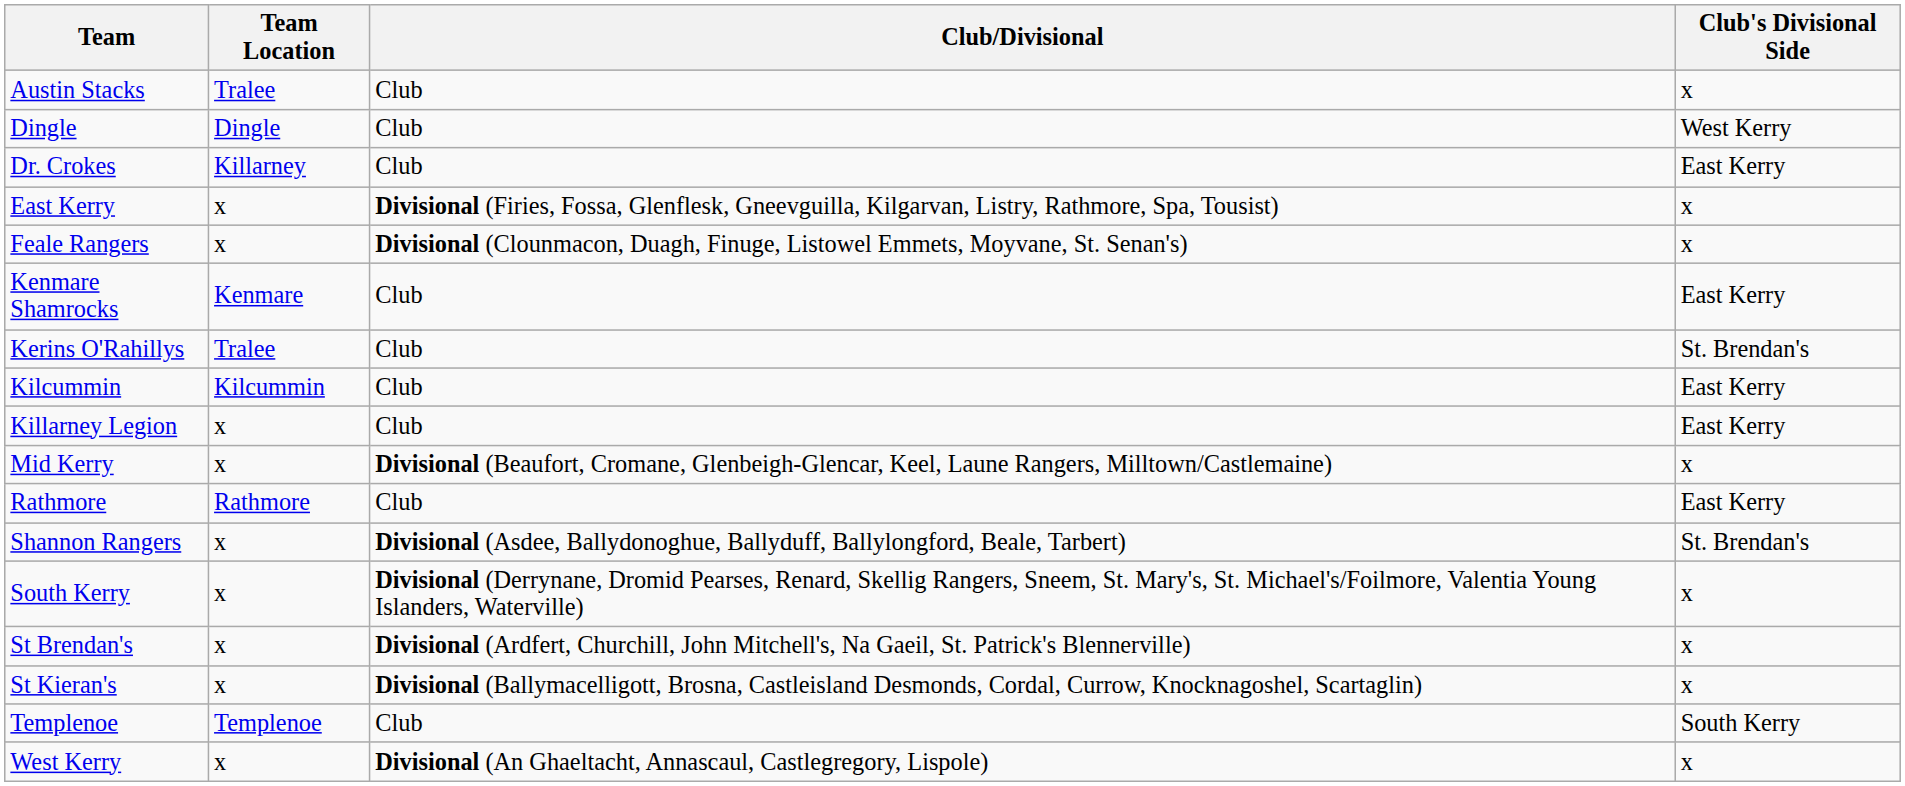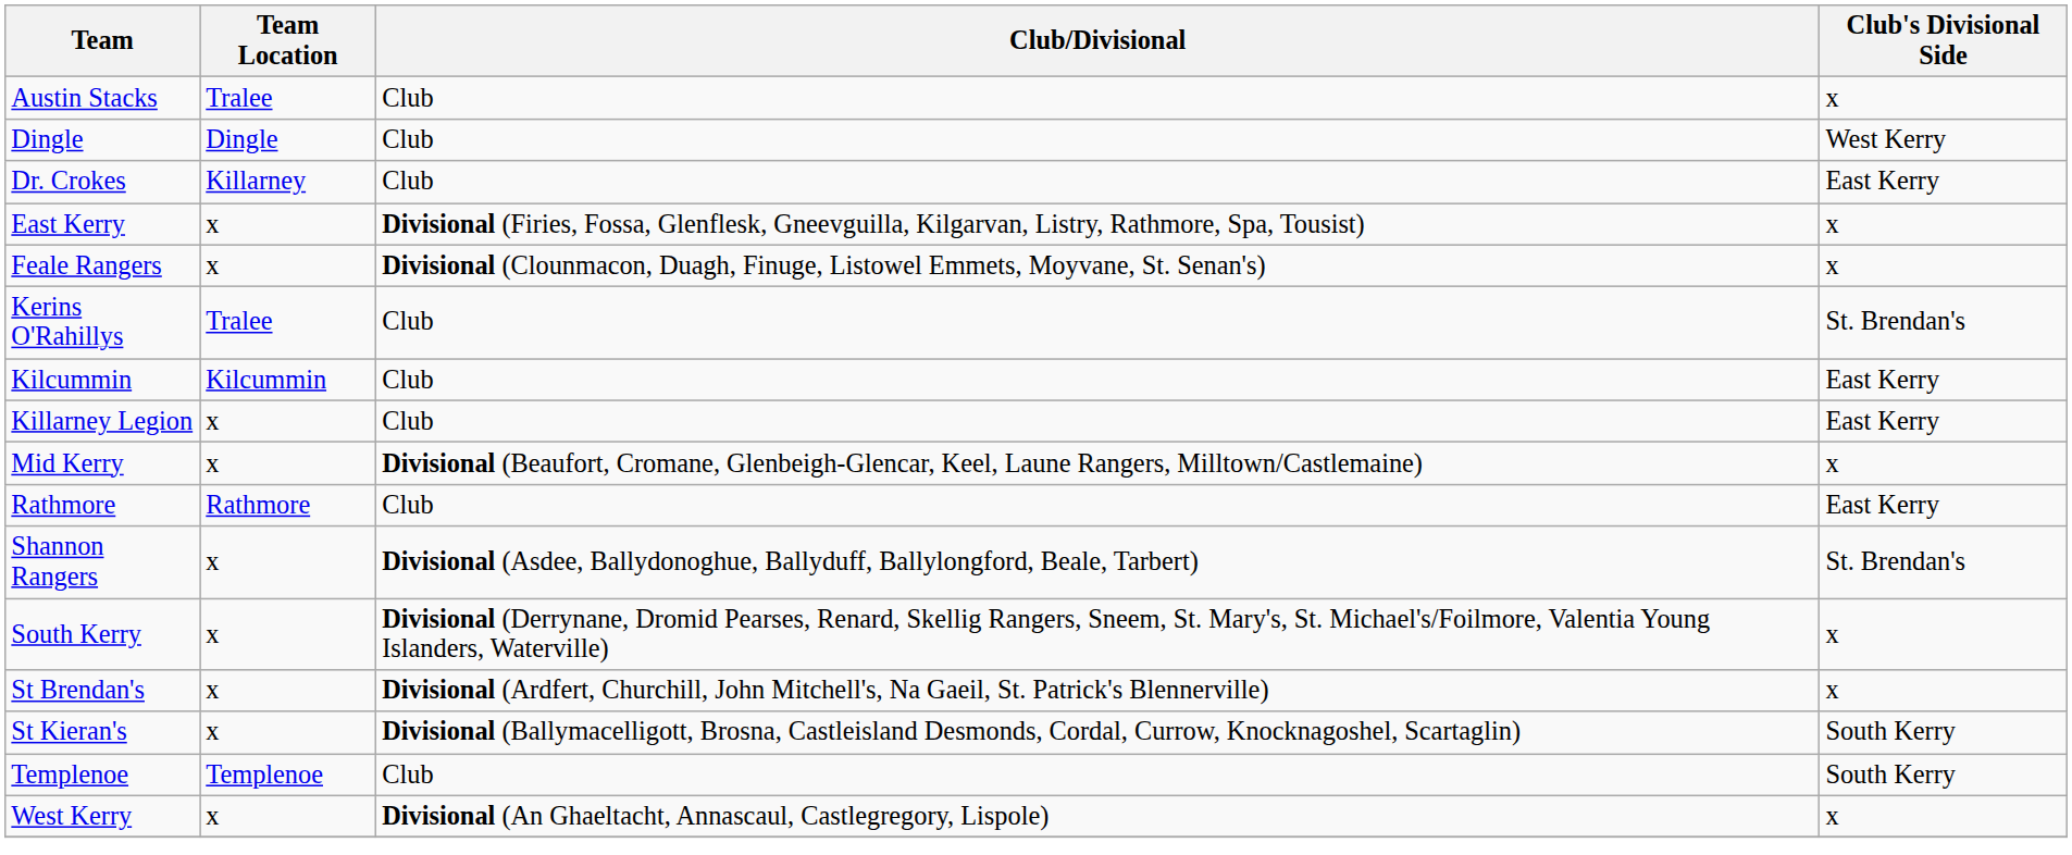- row: Kenmare Shamrocks | Kenmare | Club | East Kerry
St Kieran's | Club's Divisional Side: x -> South Kerry
